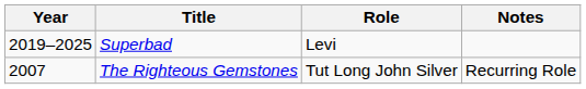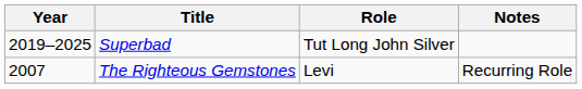Superbad | Role: Levi -> Tut Long John Silver
The Righteous Gemstones | Role: Tut Long John Silver -> Levi
